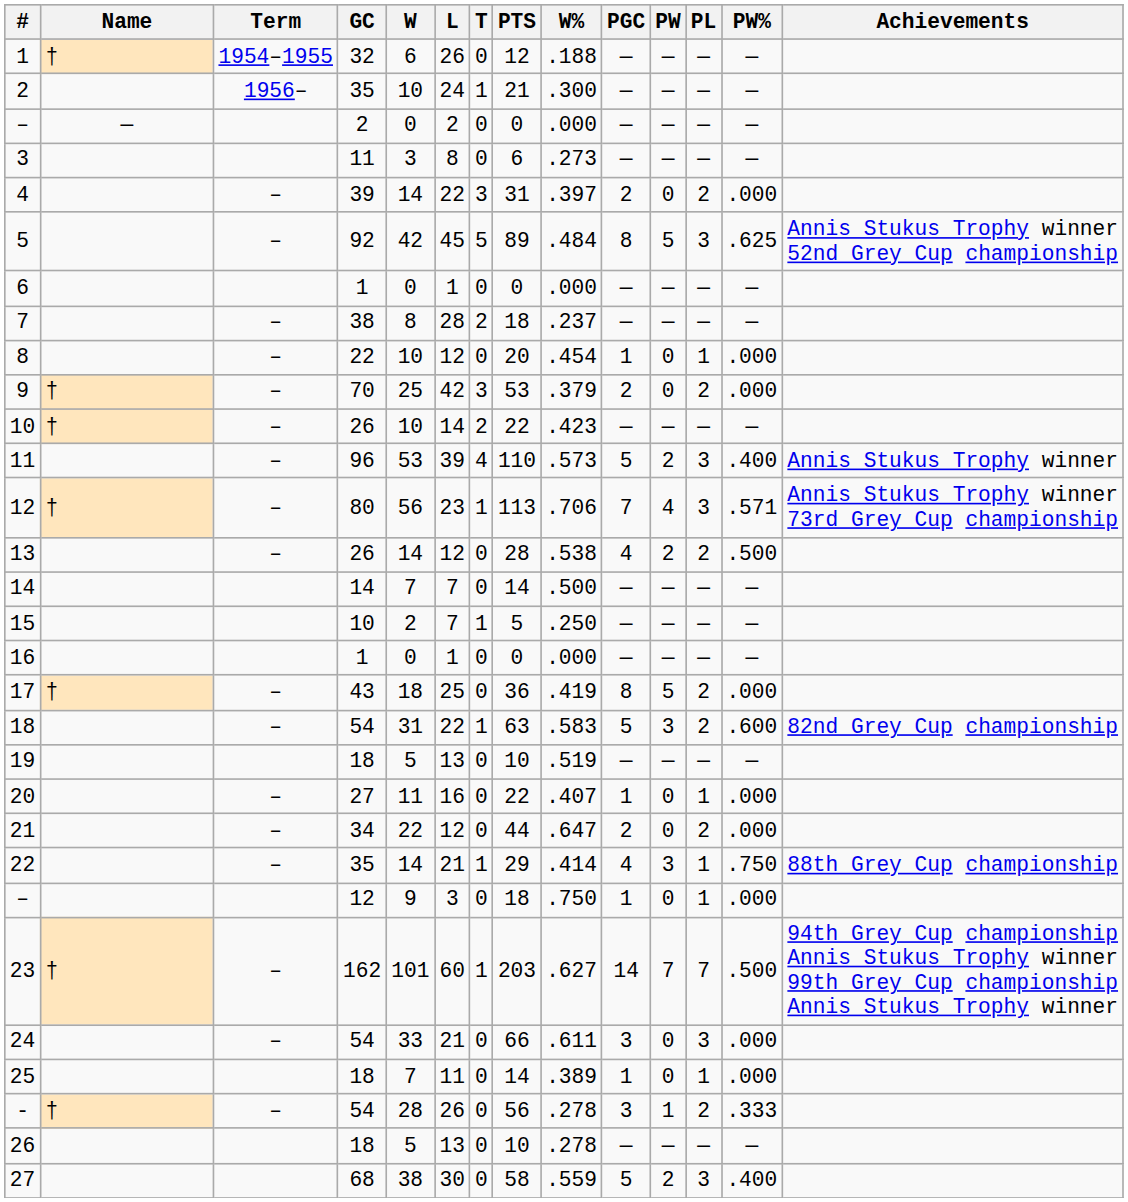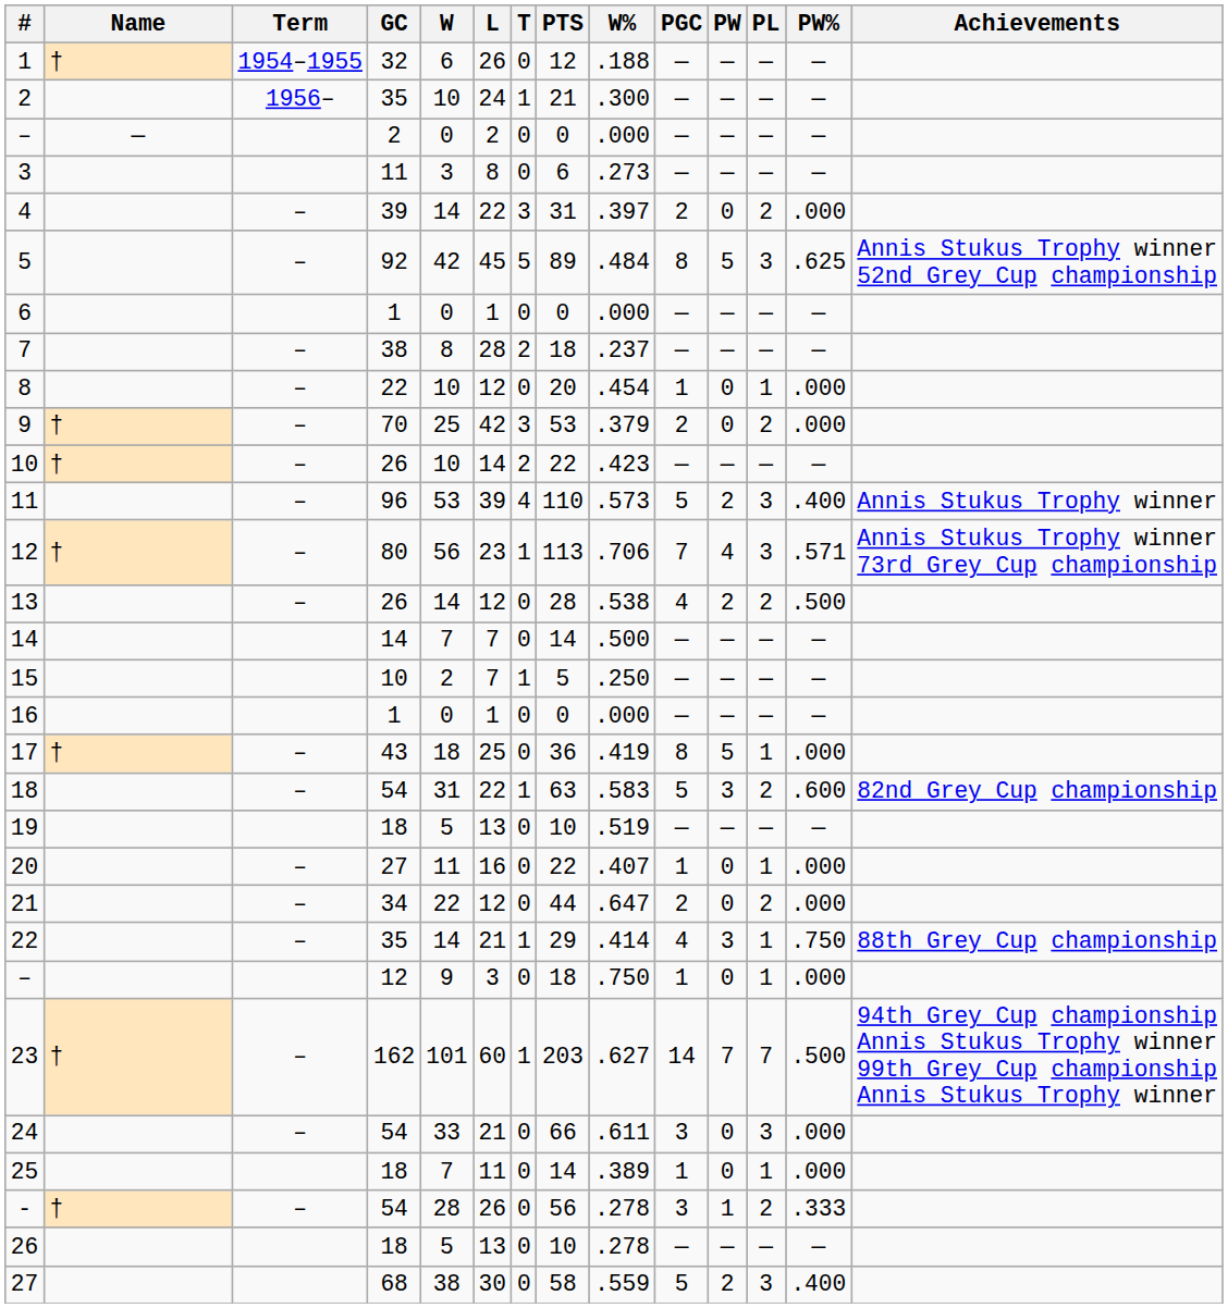17 | PL: 2 -> 1
